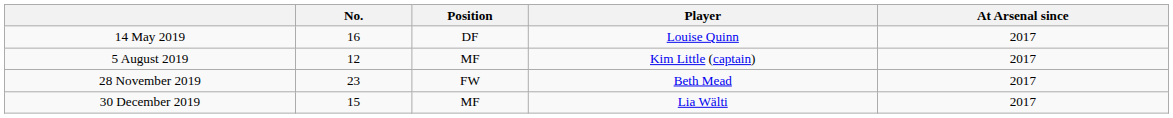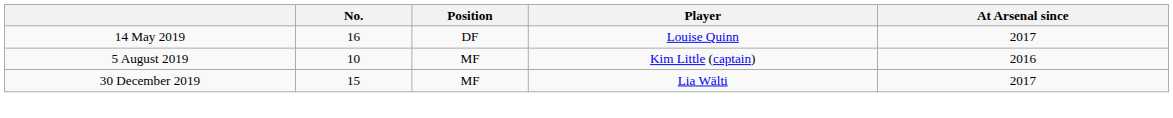5 August 2019 | No.: 12 -> 10
5 August 2019 | At Arsenal since: 2017 -> 2016
- row: 28 November 2019 | 23 | FW | Beth Mead | 2017
